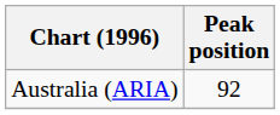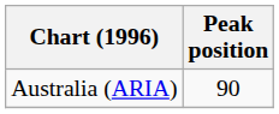Australia (ARIA) | Peak position: 92 -> 90
